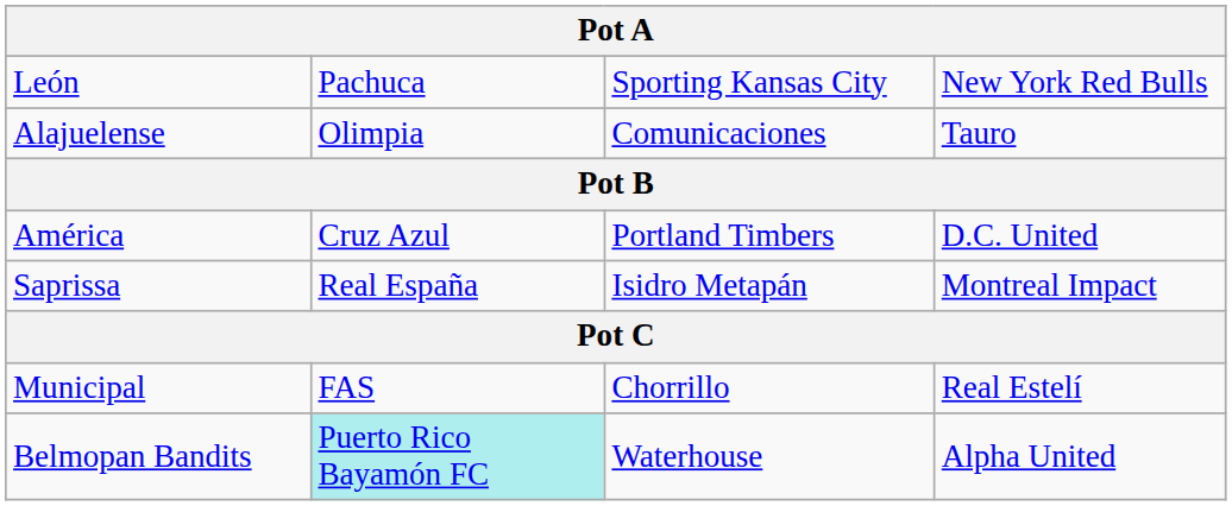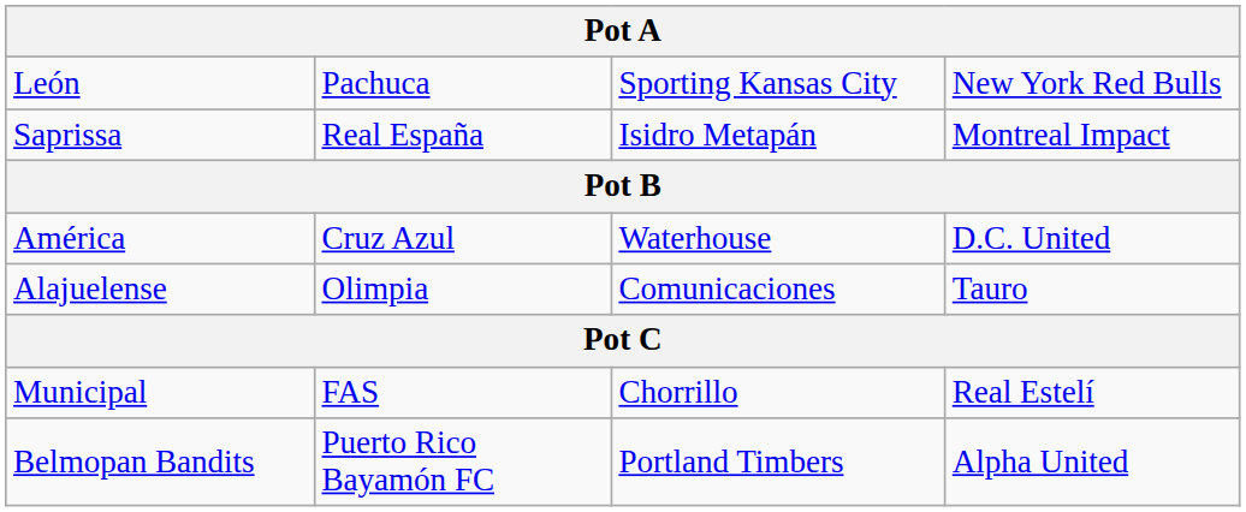rows swapped: Alajuelense <-> Saprissa
América | column 3: Portland Timbers -> Waterhouse
Belmopan Bandits | column 2: paleturquoise background -> no background
Belmopan Bandits | column 3: Waterhouse -> Portland Timbers
